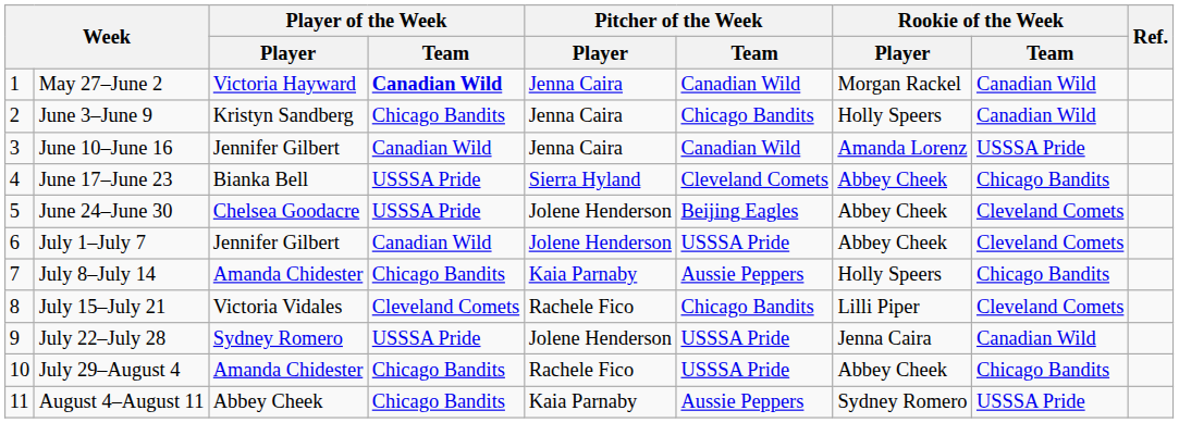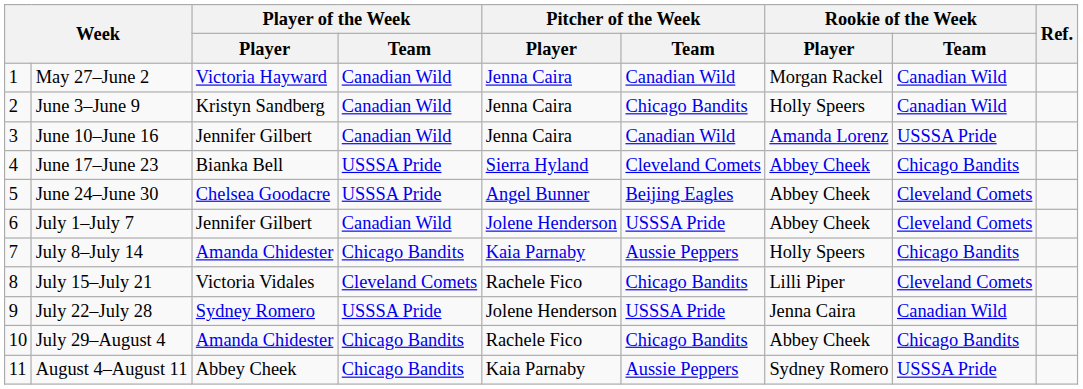May 27–June 2 | Player of the Week / Team: bold -> normal
June 3–June 9 | Player of the Week / Team: Chicago Bandits -> Canadian Wild
June 24–June 30 | Pitcher of the Week / Player: Jolene Henderson -> Angel Bunner
July 29–August 4 | Pitcher of the Week / Team: USSSA Pride -> Chicago Bandits
